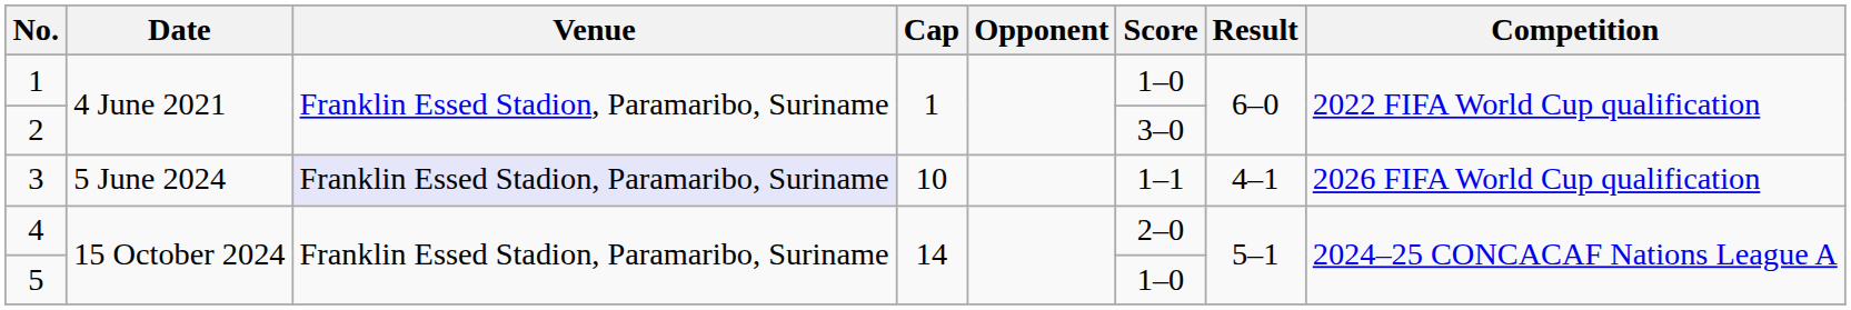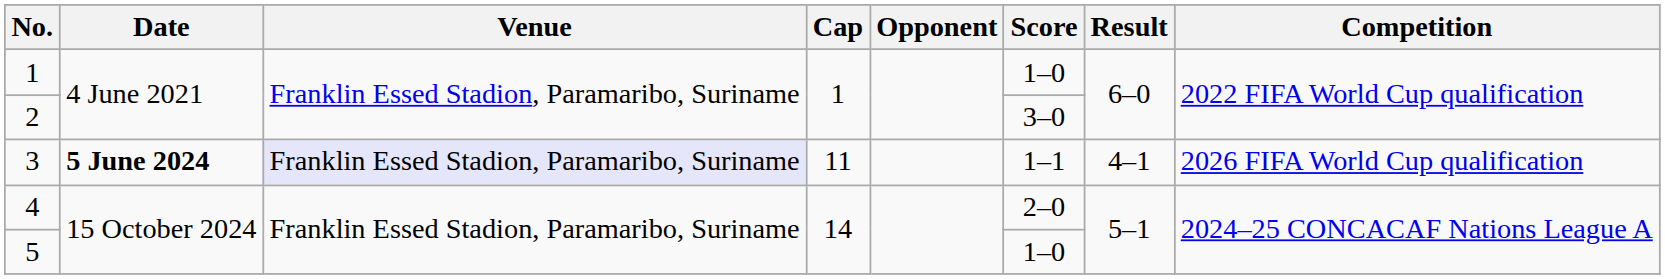3 | Date: normal -> bold
3 | Cap: 10 -> 11
